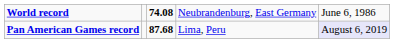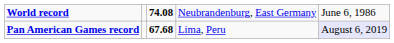Pan American Games record | column 3: 87.68 -> 67.68
